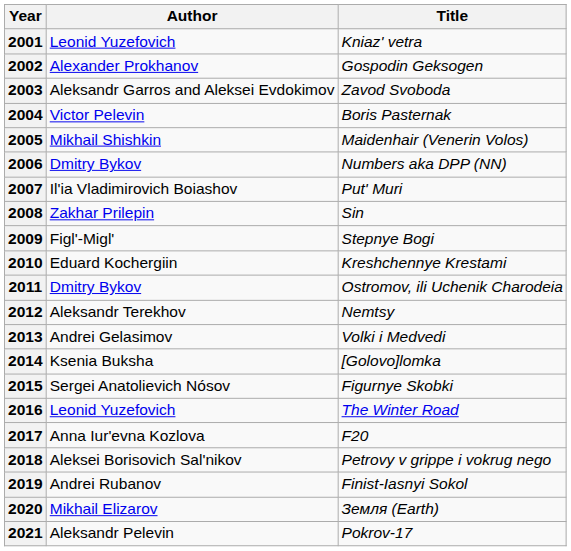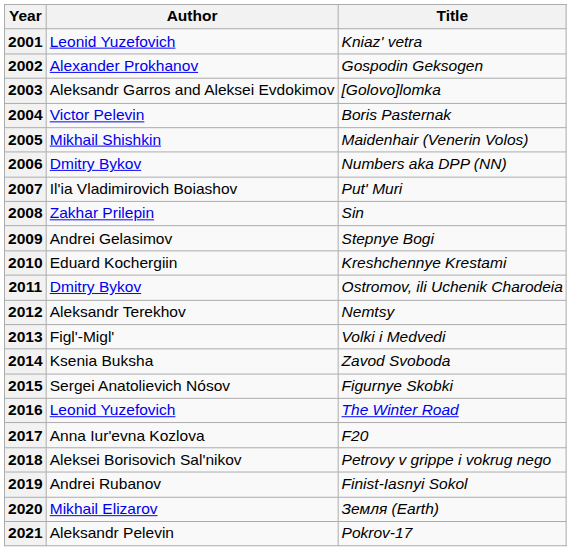2003 | Title: Zavod Svoboda -> [Golovo]lomka
2009 | Author: Figl'-Migl' -> Andrei Gelasimov
2013 | Author: Andrei Gelasimov -> Figl'-Migl'
2014 | Title: [Golovo]lomka -> Zavod Svoboda
